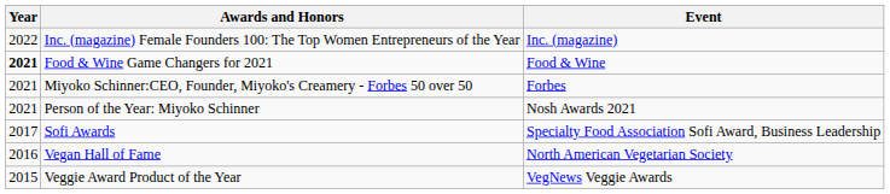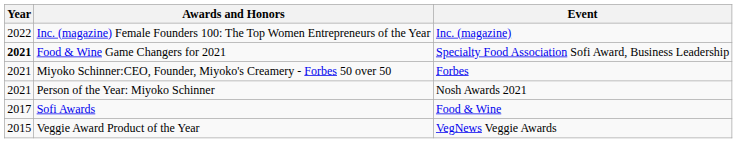Food & Wine Game Changers for 2021 | Event: Food & Wine -> Specialty Food Association Sofi Award, Business Leadership
Sofi Awards | Event: Specialty Food Association Sofi Award, Business Leadership -> Food & Wine
- row: 2016 | Vegan Hall of Fame | North American Vegetarian Society
